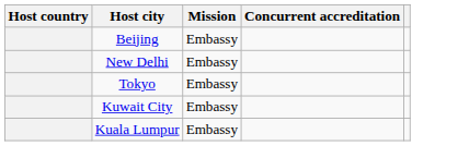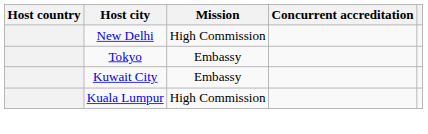- row: Beijing | Embassy
New Delhi | Mission: Embassy -> High Commission
Kuala Lumpur | Mission: Embassy -> High Commission
